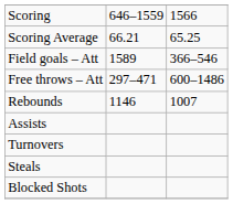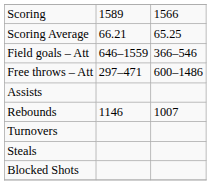Scoring | column 2: 646–1559 -> 1589
Field goals – Att | column 2: 1589 -> 646–1559
rows swapped: Rebounds <-> Assists
